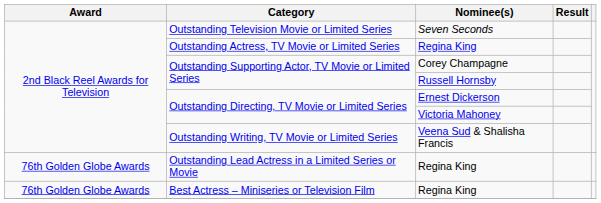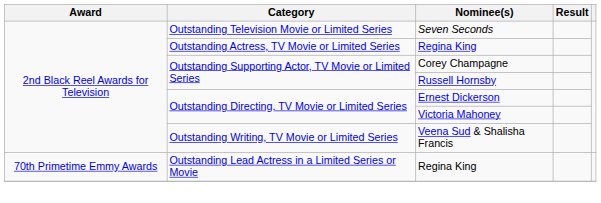Outstanding Lead Actress in a Limited Series or Movie | Award: 76th Golden Globe Awards -> 70th Primetime Emmy Awards
- row: 76th Golden Globe Awards | Best Actress – Miniseries or Television Film | Regina King
